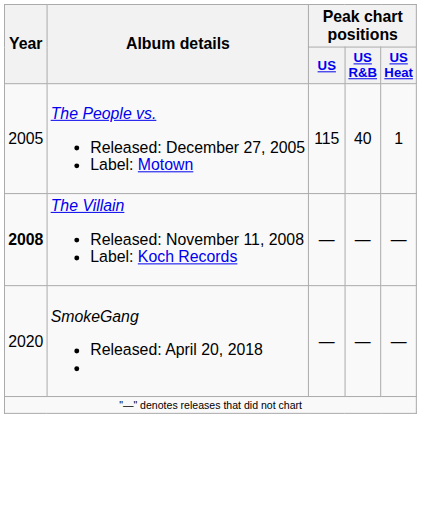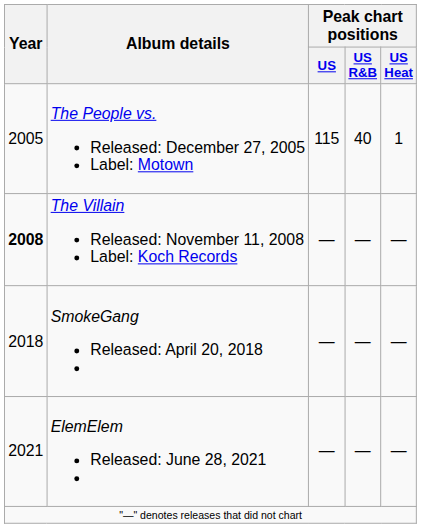SmokeGang Released: April 20, 2018 | Year: 2020 -> 2018
+ row: 2021 | ElemElem Released: June 28, 2021 | — | — | —
